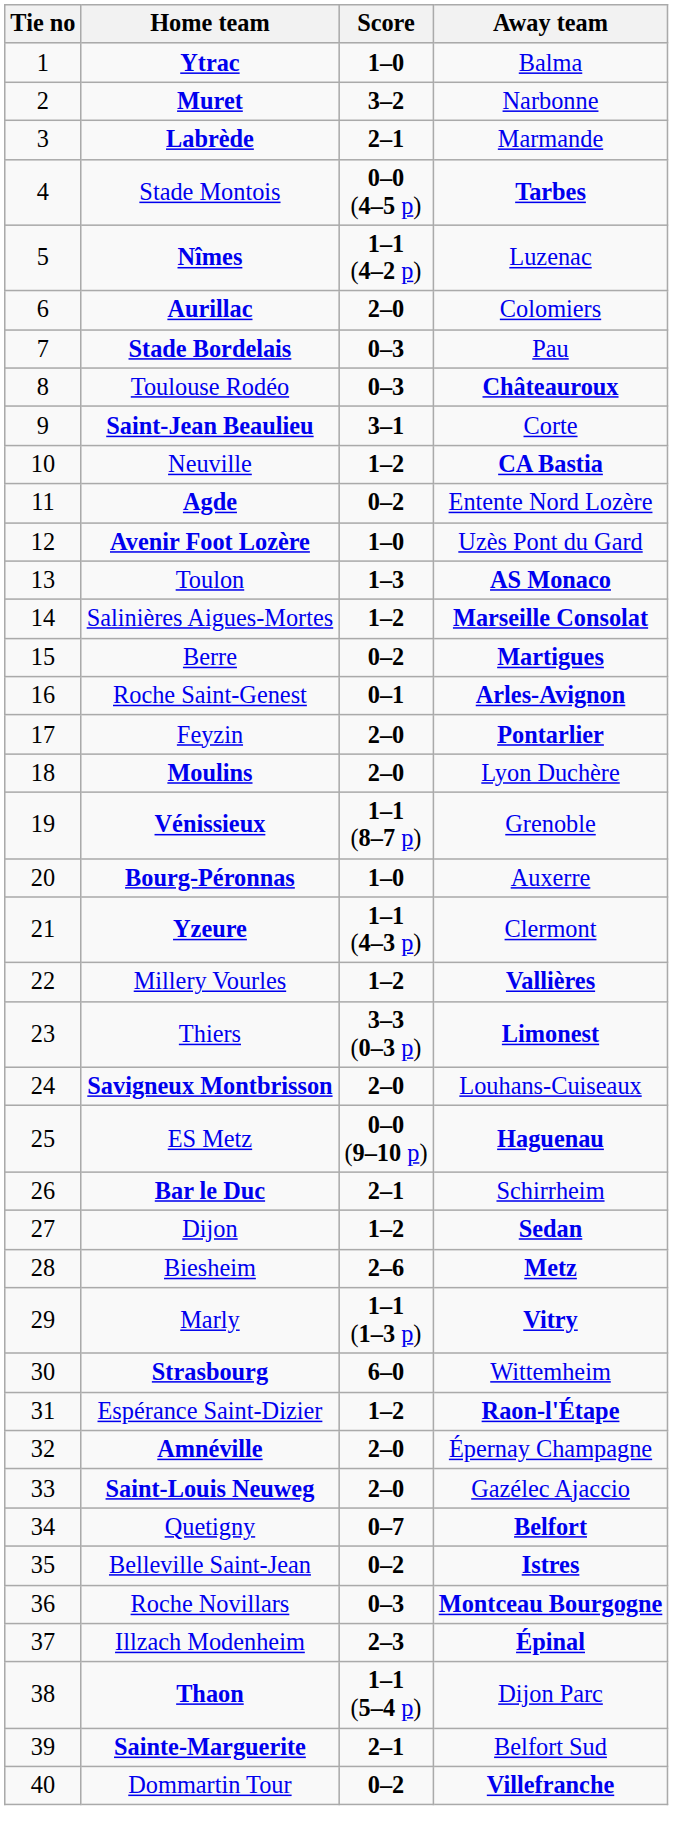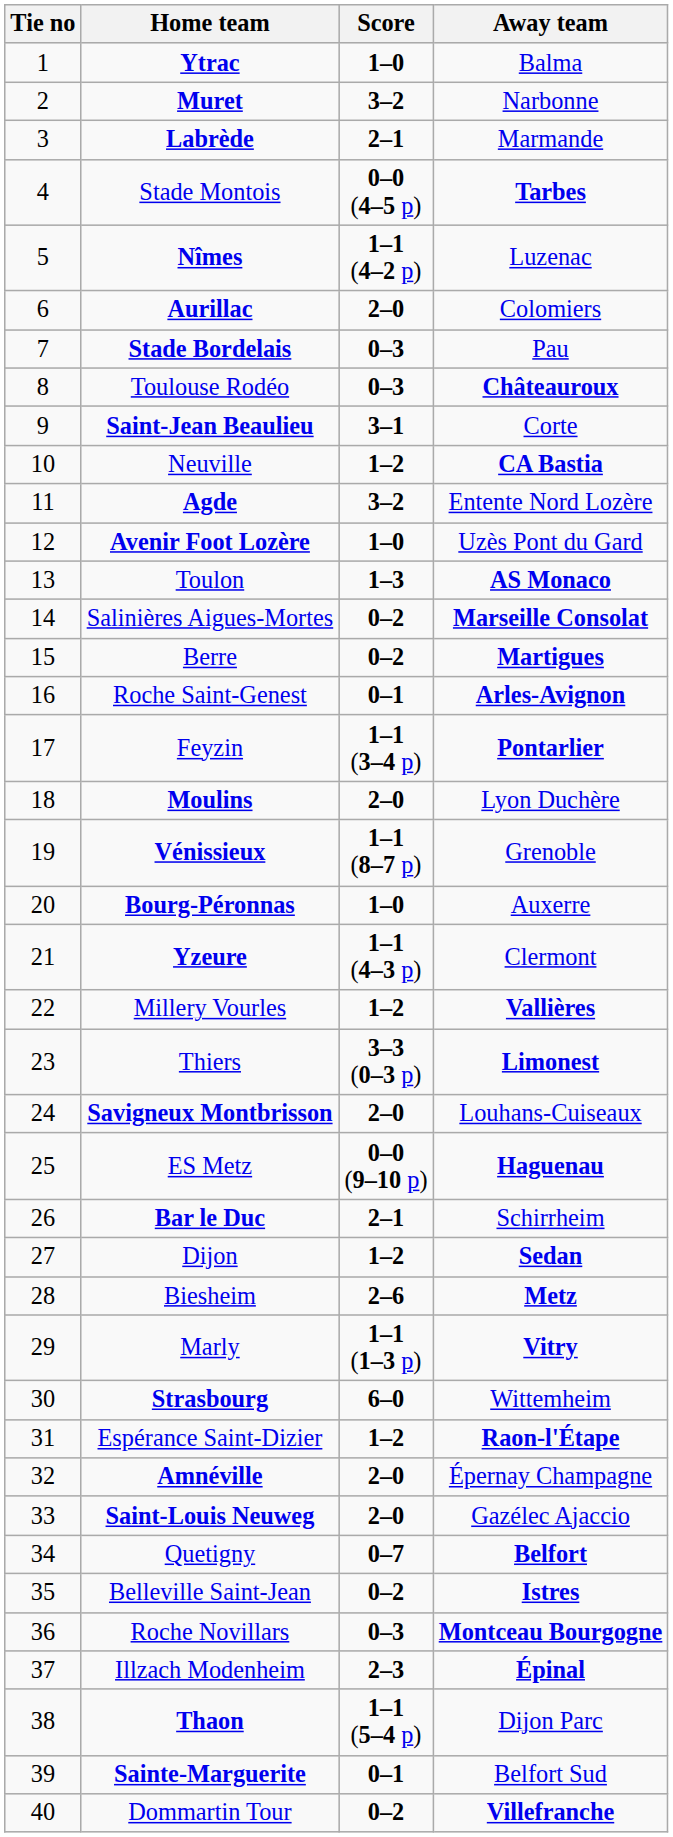Agde | Score: 0–2 -> 3–2
Salinières Aigues-Mortes | Score: 1–2 -> 0–2
Feyzin | Score: 2–0 -> 1–1 (3–4 p)
Sainte-Marguerite | Score: 2–1 -> 0–1
